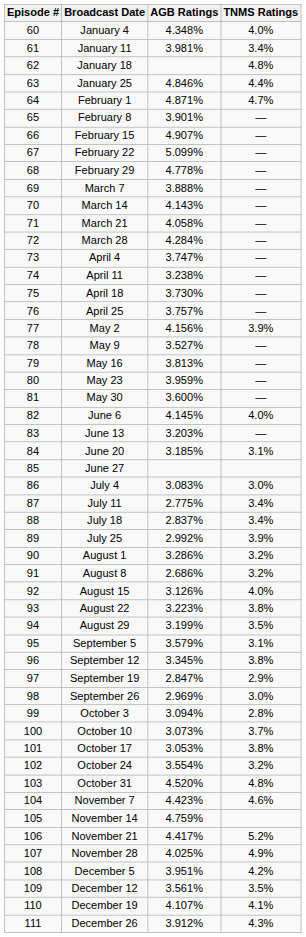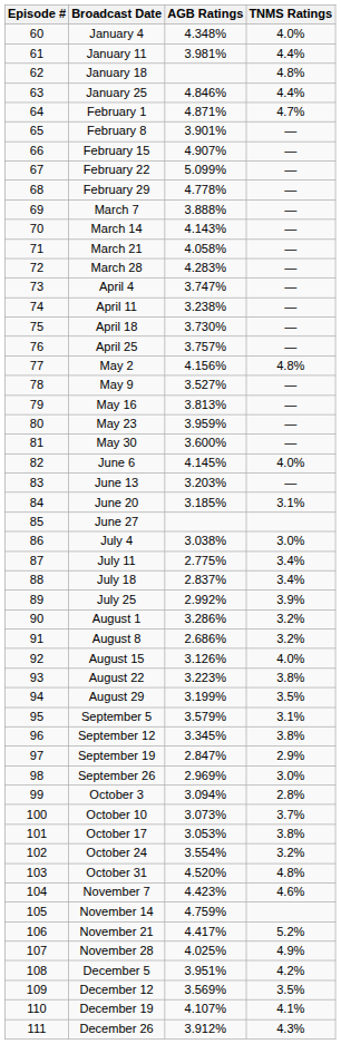January 11 | TNMS Ratings: 3.4% -> 4.4%
March 28 | AGB Ratings: 4.284% -> 4.283%
May 2 | TNMS Ratings: 3.9% -> 4.8%
July 4 | AGB Ratings: 3.083% -> 3.038%
December 12 | AGB Ratings: 3.561% -> 3.569%
